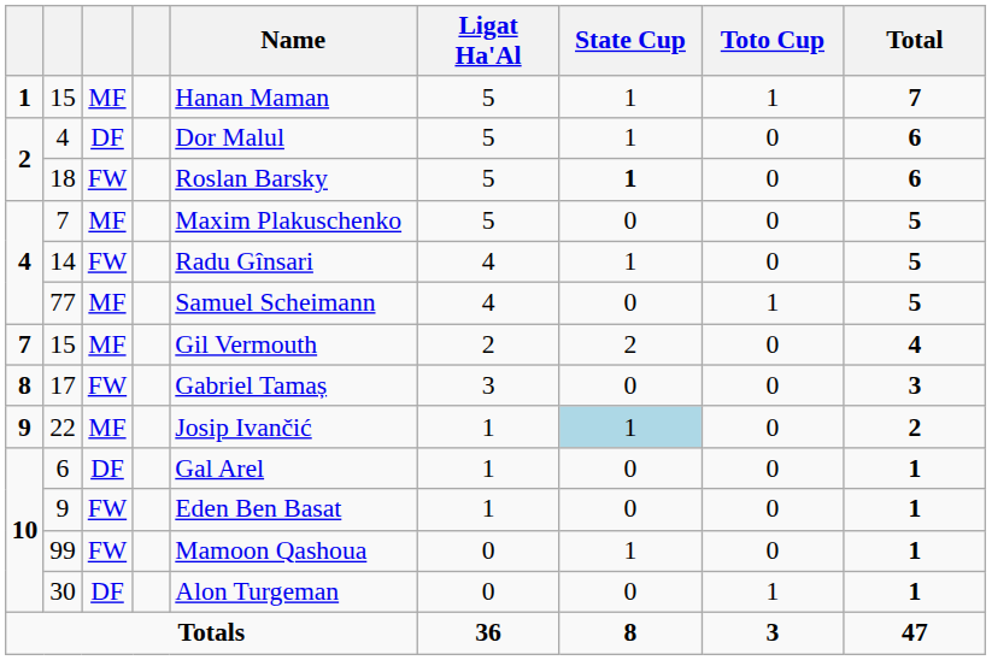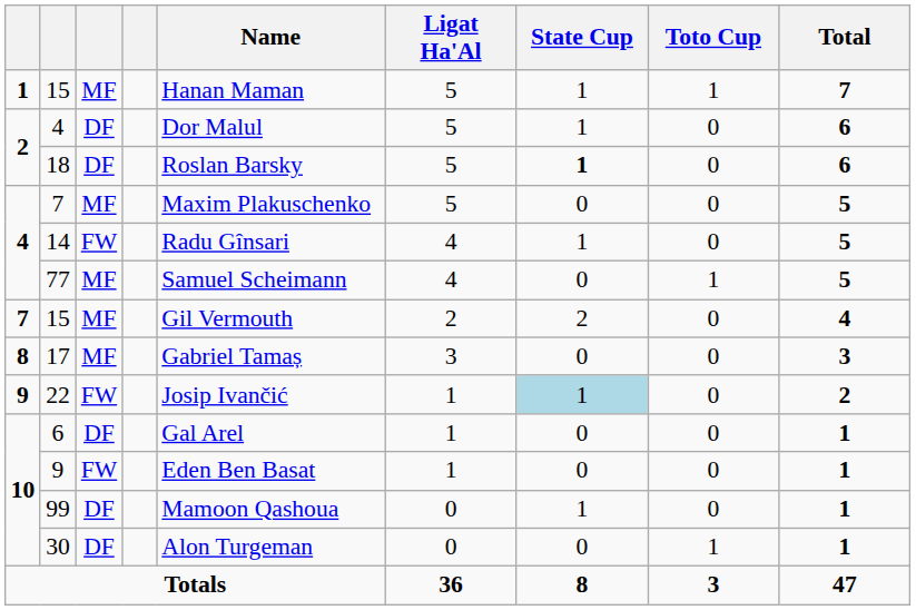18 | column 3: FW -> DF
17 | column 3: FW -> MF
22 | column 3: MF -> FW
99 | column 3: FW -> DF
